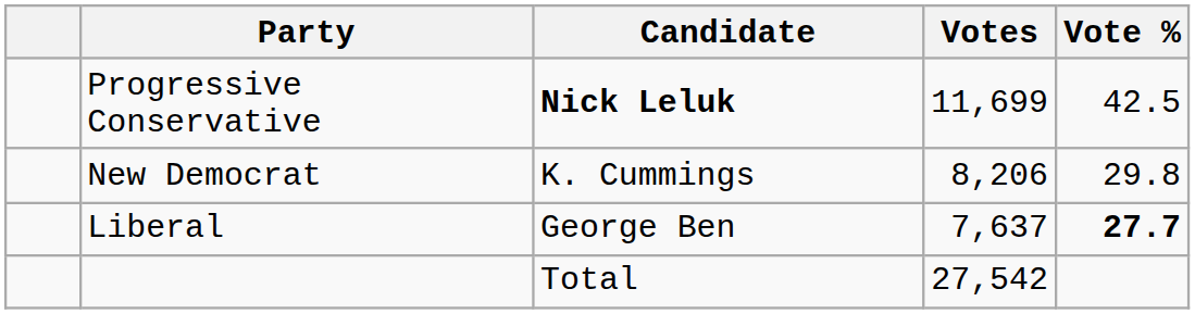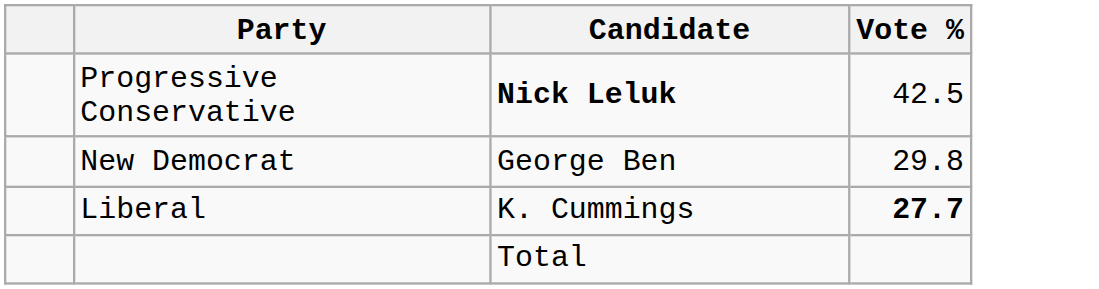- column: Votes | 11,699 | 8,206 | 7,637 | 27,542
New Democrat | Candidate: K. Cummings -> George Ben
Liberal | Candidate: George Ben -> K. Cummings
